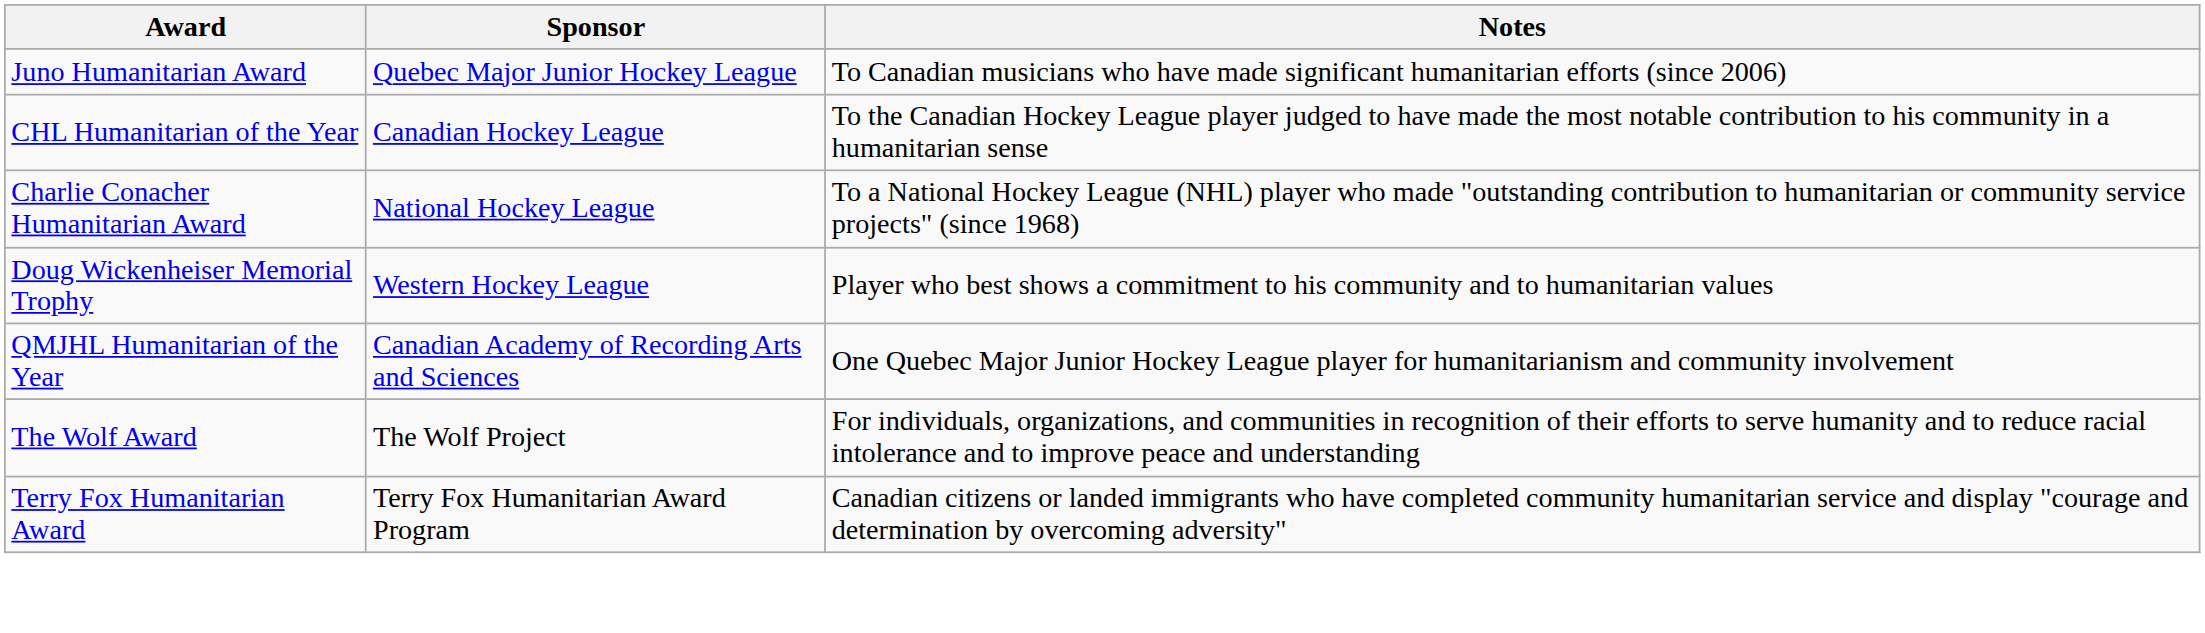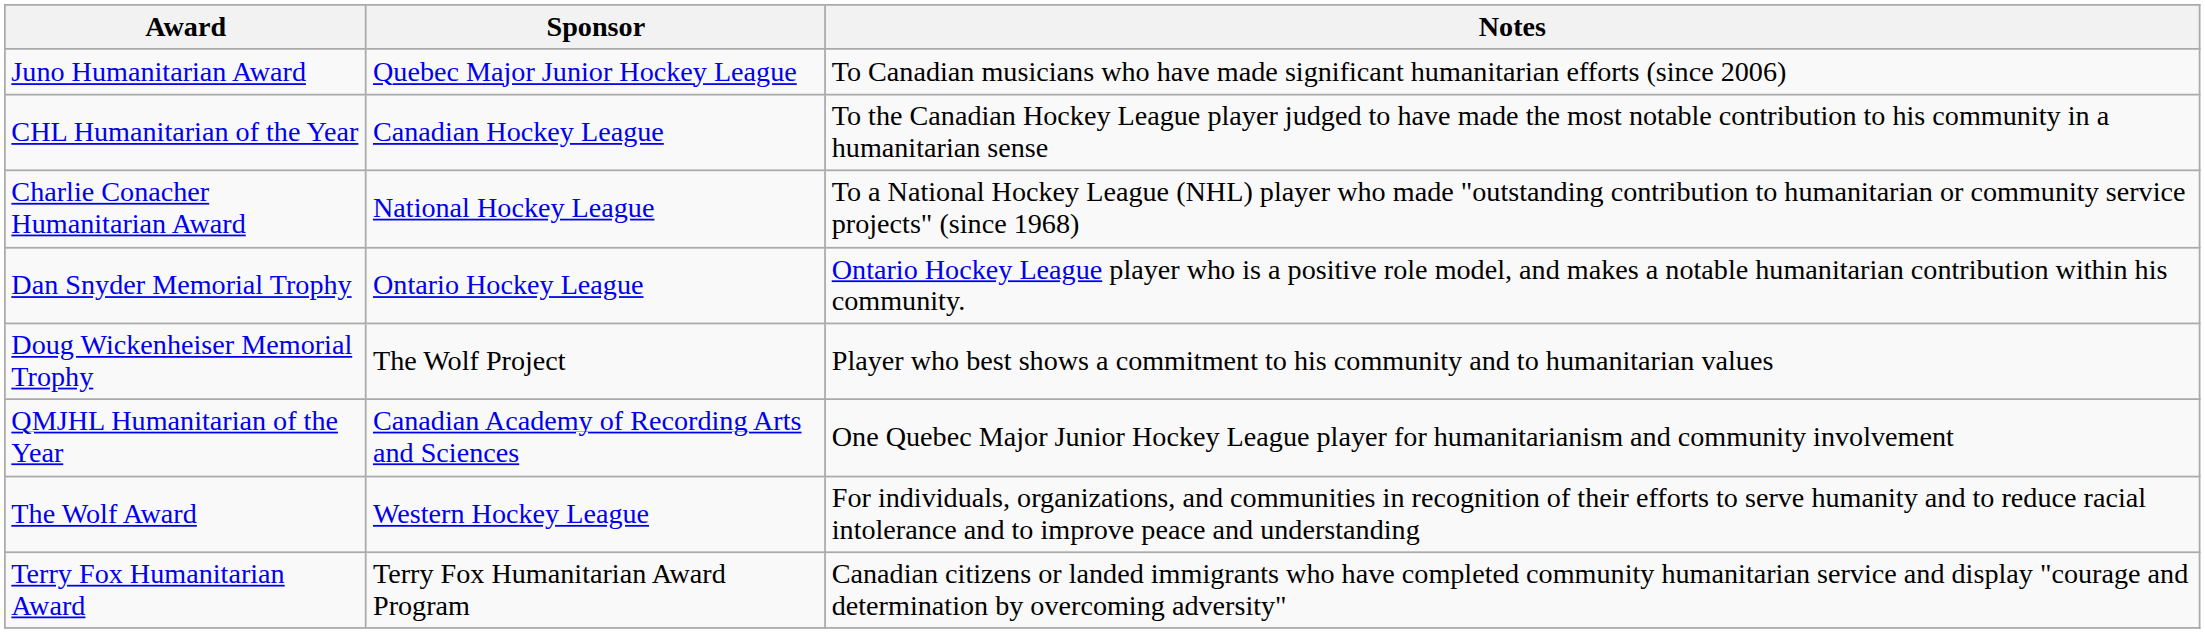+ row: Dan Snyder Memorial Trophy | Ontario Hockey League | Ontario Hockey League player who is a positive role model, and makes a notable humanitarian contribution within his community.
Doug Wickenheiser Memorial Trophy | Sponsor: Western Hockey League -> The Wolf Project
The Wolf Award | Sponsor: The Wolf Project -> Western Hockey League
